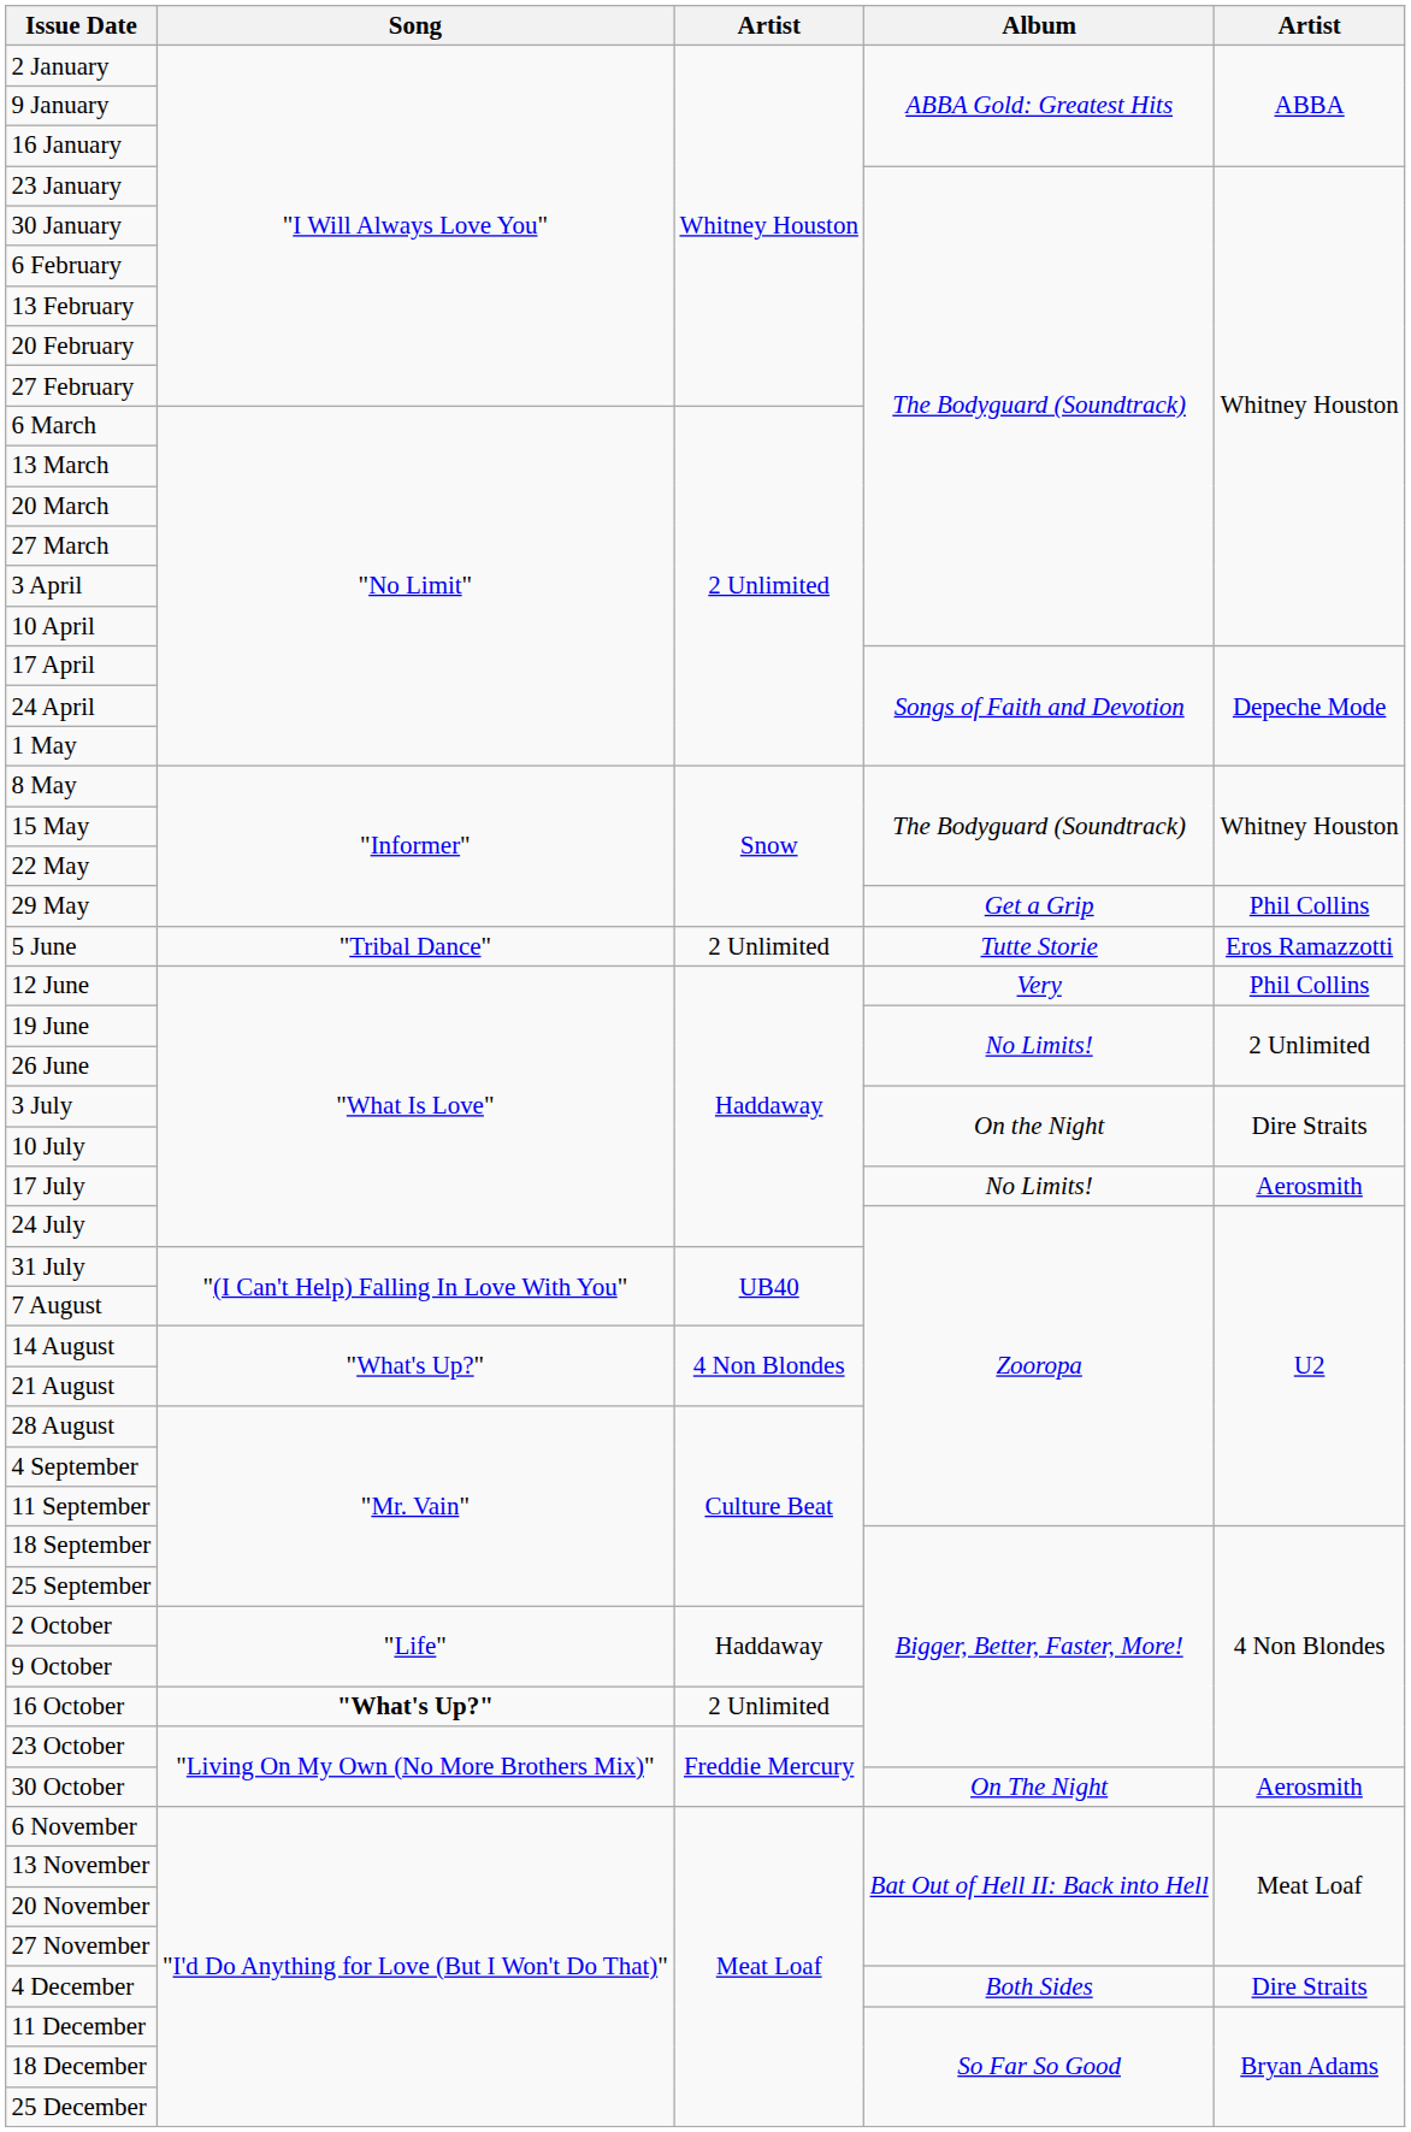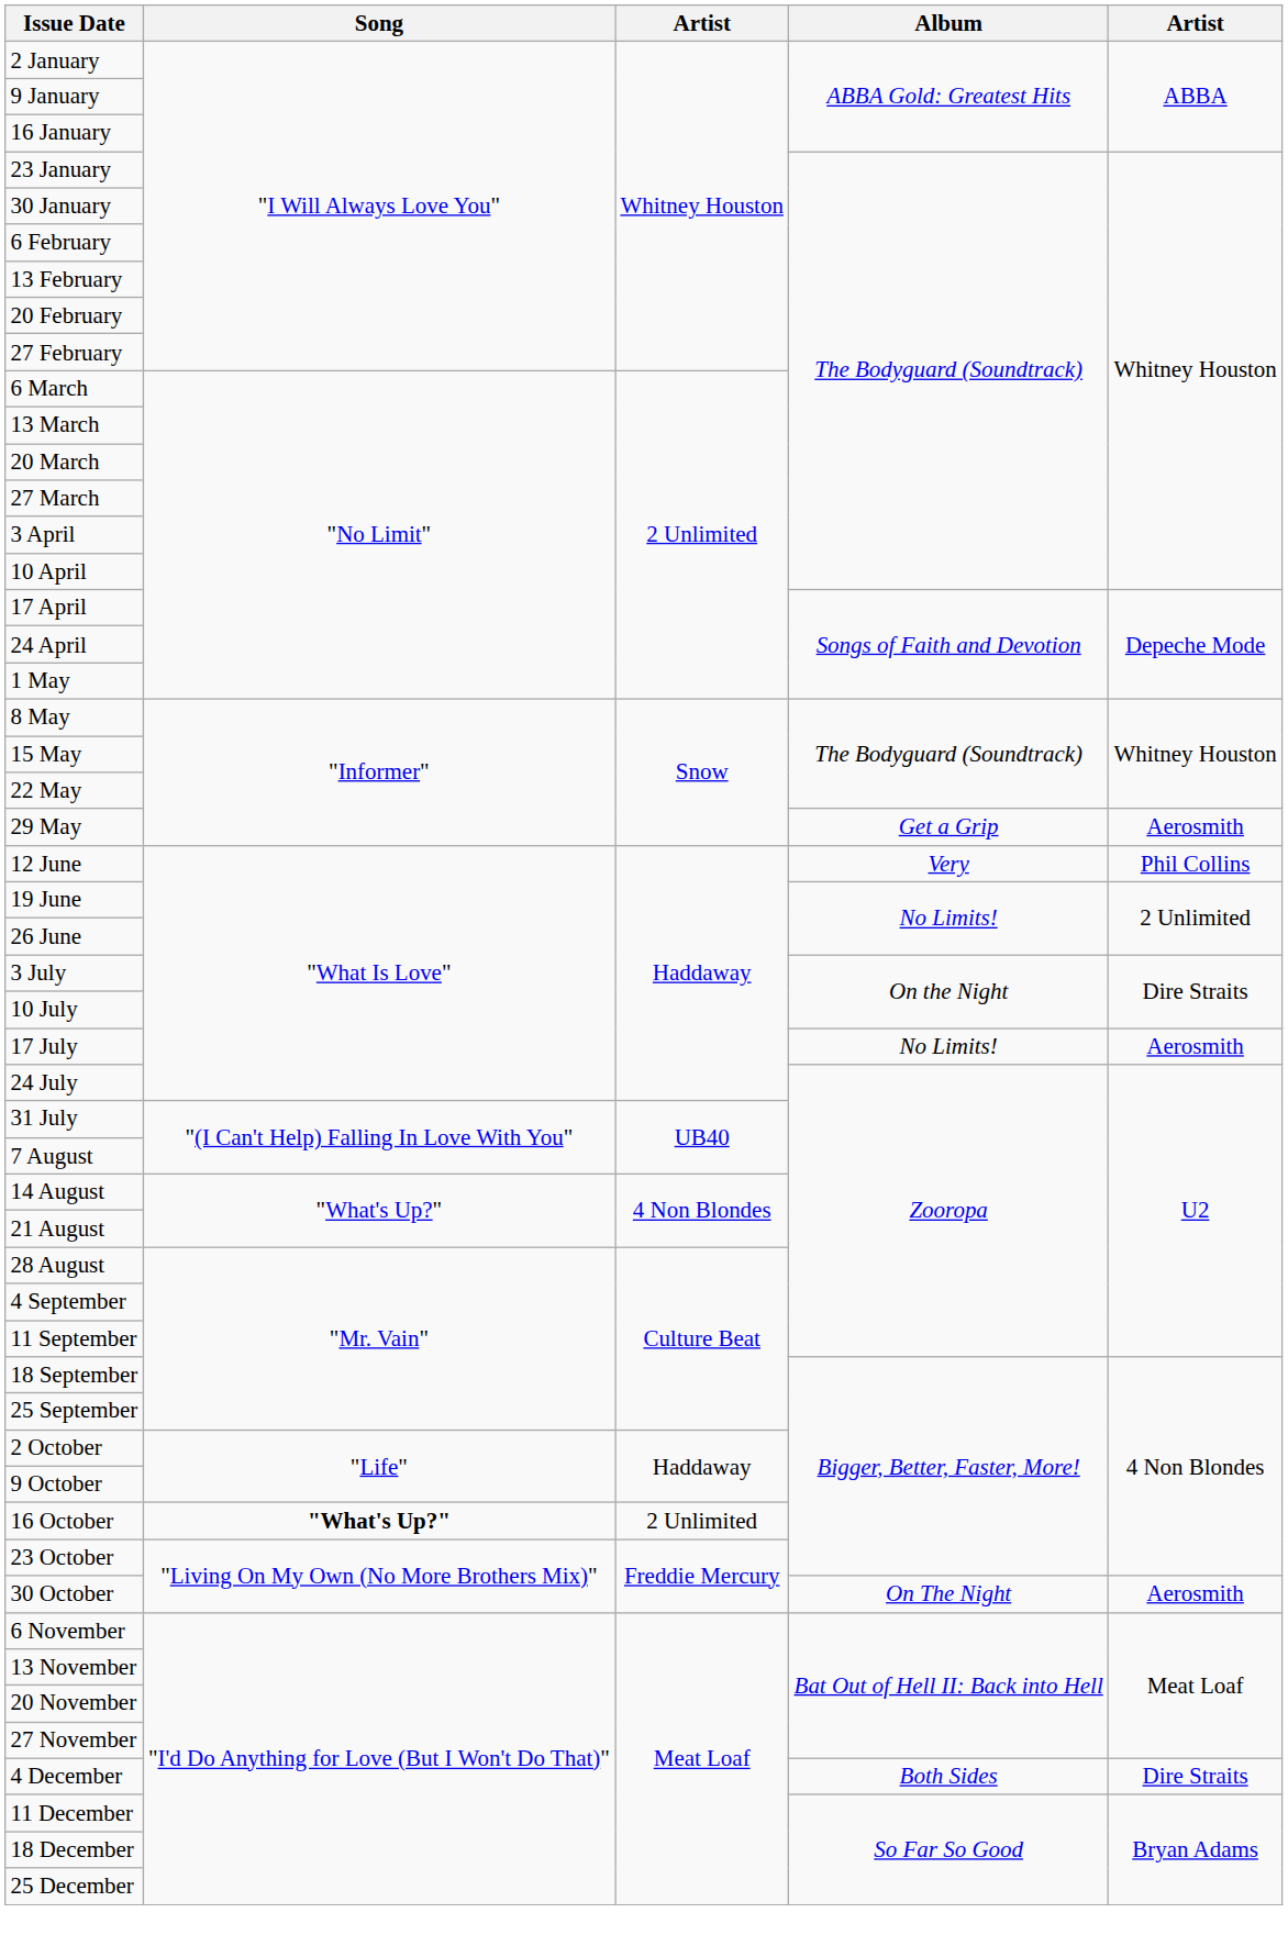29 May | column 5: Phil Collins -> Aerosmith
- row: 5 June | "Tribal Dance" | 2 Unlimited | Tutte Storie | Eros Ramazzotti
